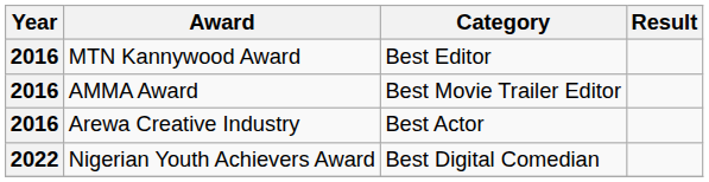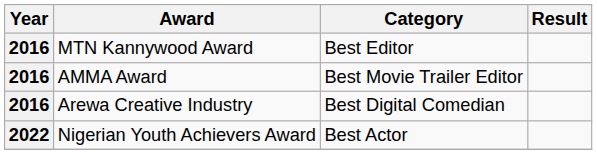Arewa Creative Industry | Category: Best Actor -> Best Digital Comedian
Nigerian Youth Achievers Award | Category: Best Digital Comedian -> Best Actor
